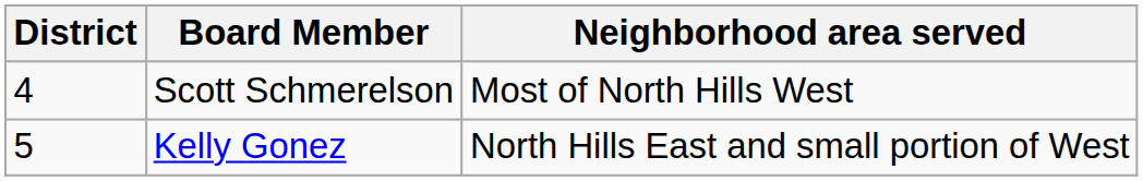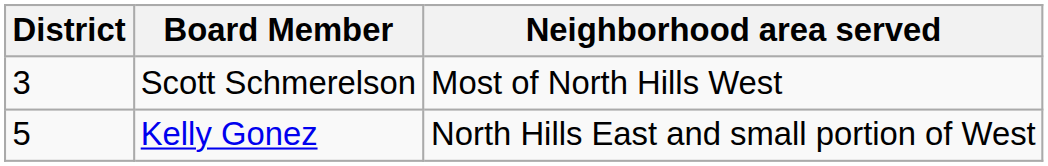Scott Schmerelson | District: 4 -> 3
